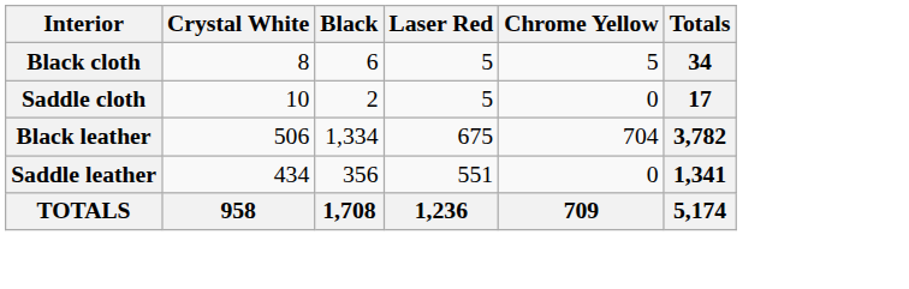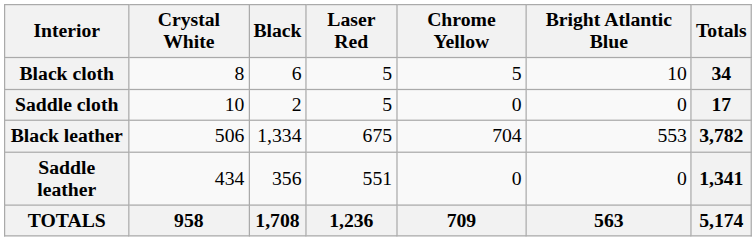+ column: Bright Atlantic Blue | 10 | 0 | 553 | 0 | 563
